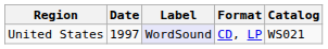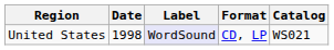United States | Date: 1997 -> 1998
